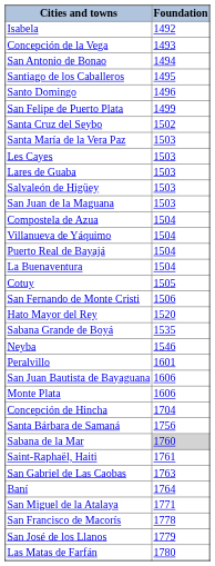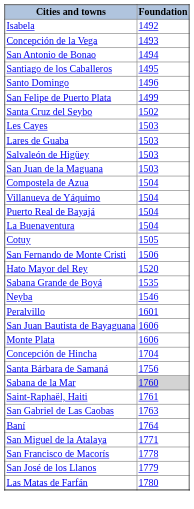- row: Santa María de la Vera Paz | 1503
